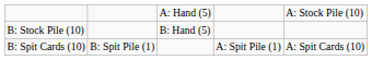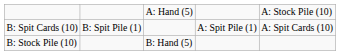rows swapped: B: Spit Cards (10) <-> B: Stock Pile (10)
